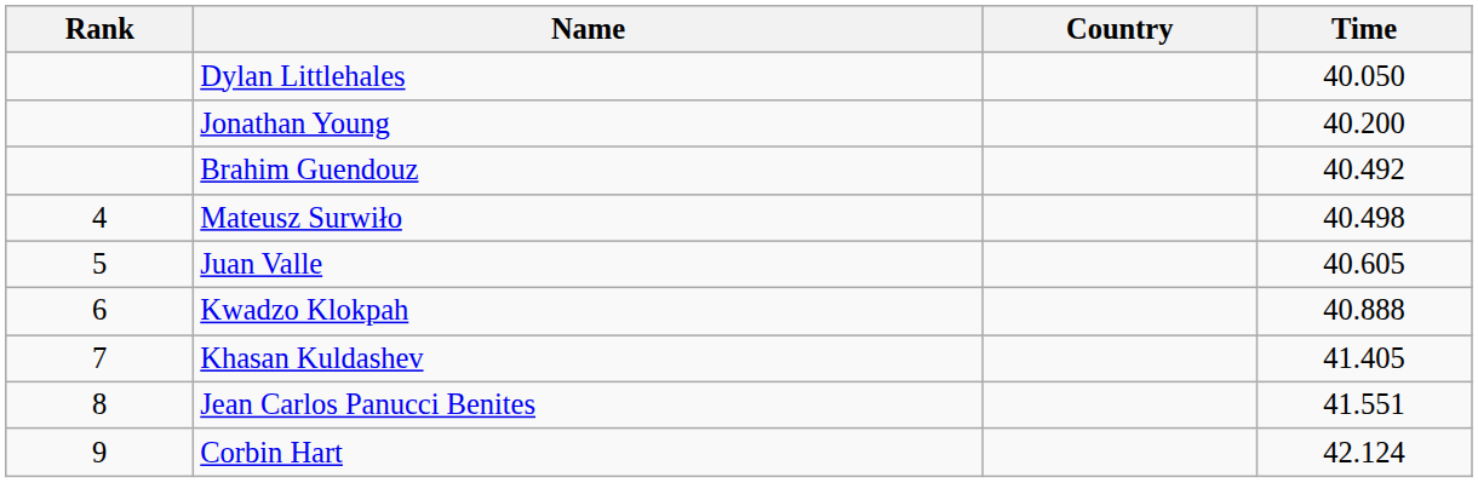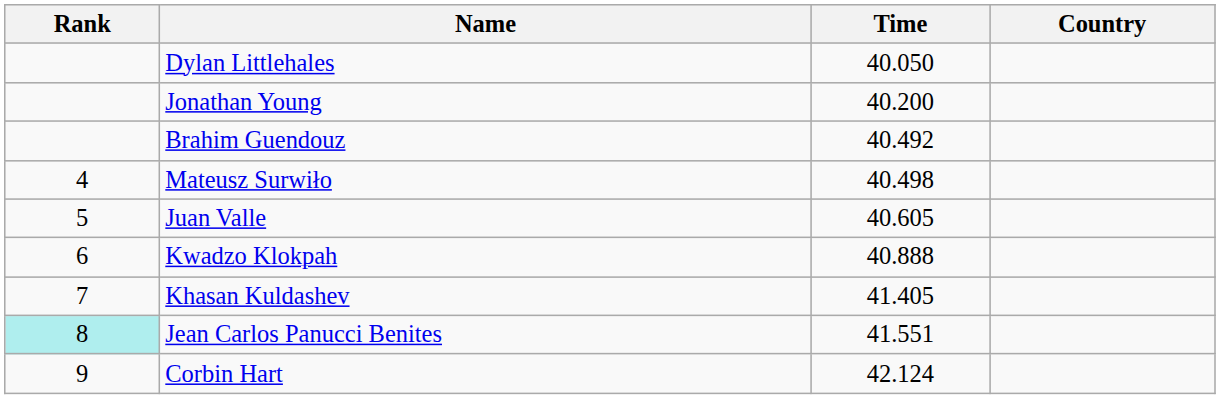columns swapped: Country <-> Time
Jean Carlos Panucci Benites | Rank: no background -> paleturquoise background
